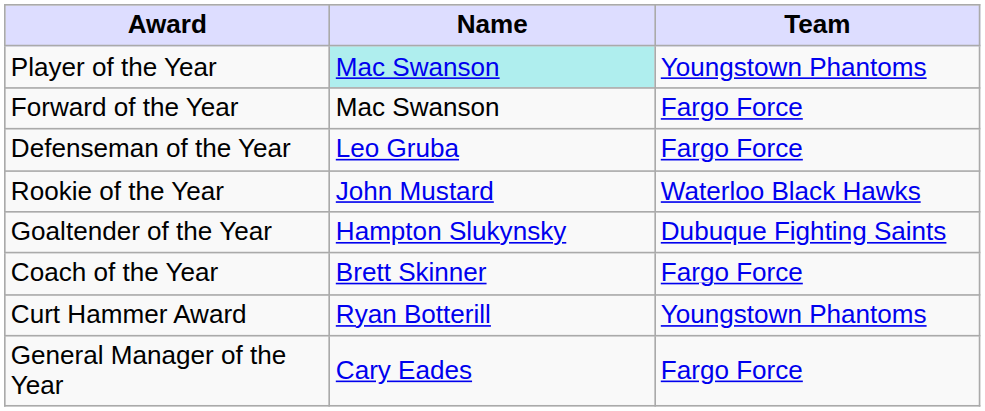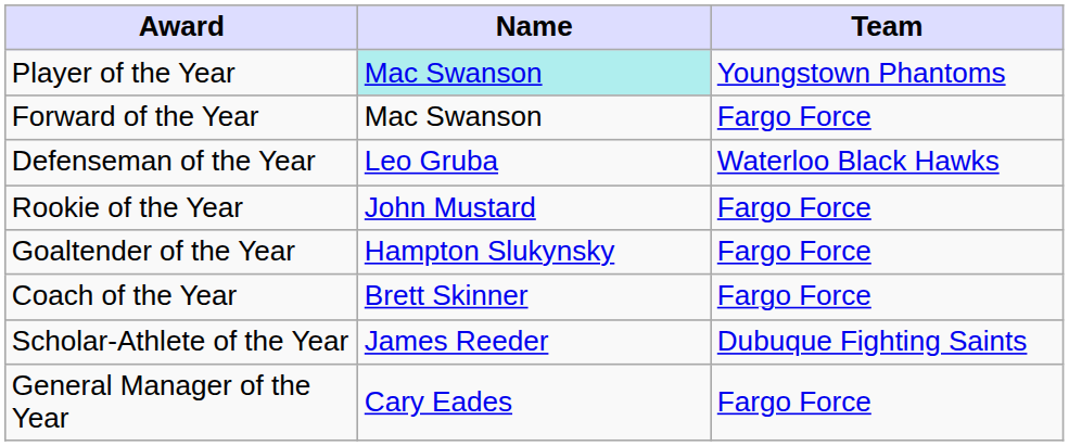Defenseman of the Year | Team: Fargo Force -> Waterloo Black Hawks
Rookie of the Year | Team: Waterloo Black Hawks -> Fargo Force
Goaltender of the Year | Team: Dubuque Fighting Saints -> Fargo Force
+ row: Scholar-Athlete of the Year | James Reeder | Dubuque Fighting Saints
- row: Curt Hammer Award | Ryan Botterill | Youngstown Phantoms
